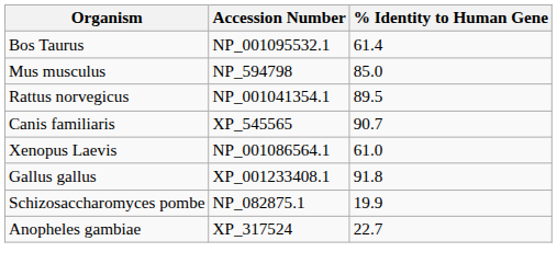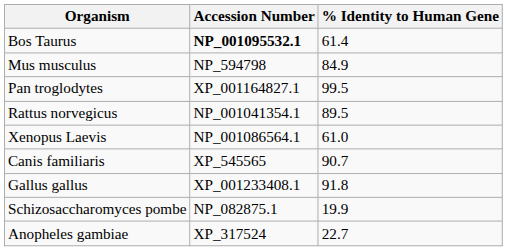Bos Taurus | Accession Number: normal -> bold
Mus musculus | % Identity to Human Gene: 85.0 -> 84.9
+ row: Pan troglodytes | XP_001164827.1 | 99.5
rows swapped: Canis familiaris <-> Xenopus Laevis
